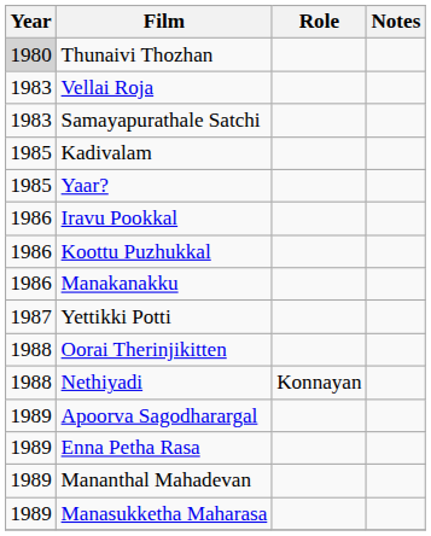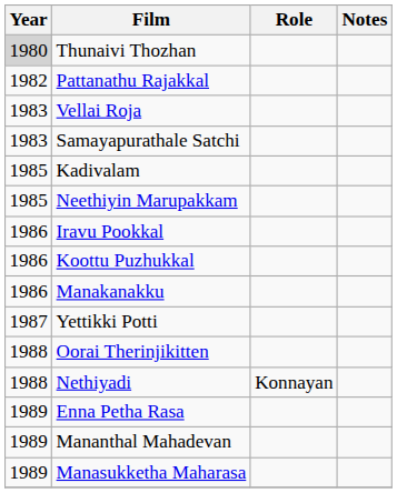+ row: 1982 | Pattanathu Rajakkal
+ row: 1985 | Neethiyin Marupakkam
- row: 1985 | Yaar?
- row: 1989 | Apoorva Sagodharargal
